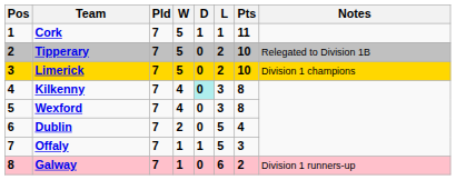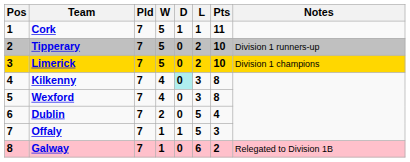Tipperary | Notes: Relegated to Division 1B -> Division 1 runners-up
Galway | Notes: Division 1 runners-up -> Relegated to Division 1B
